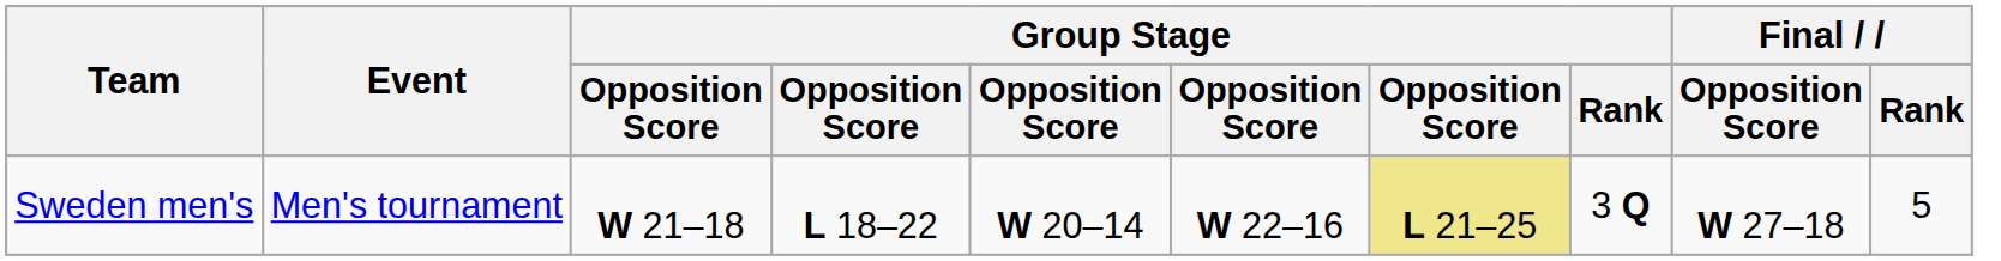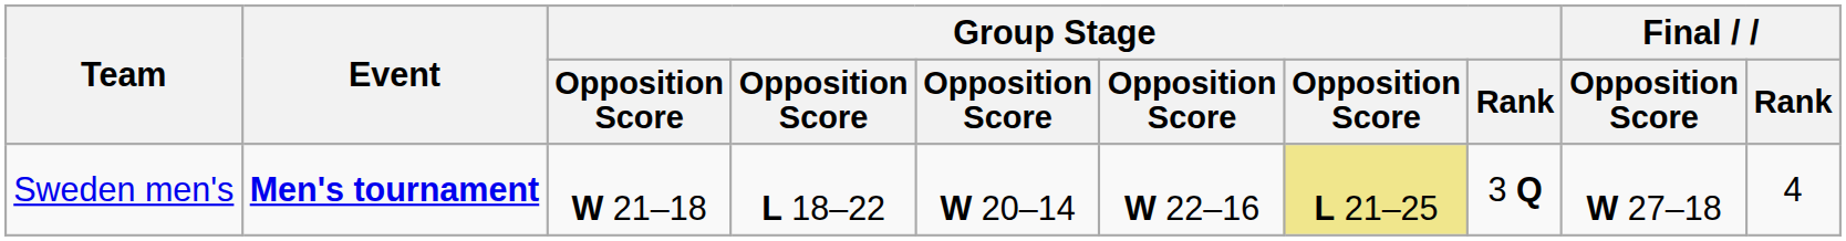Sweden men's | Event: normal -> bold
Sweden men's | Final / Rank: 5 -> 4
